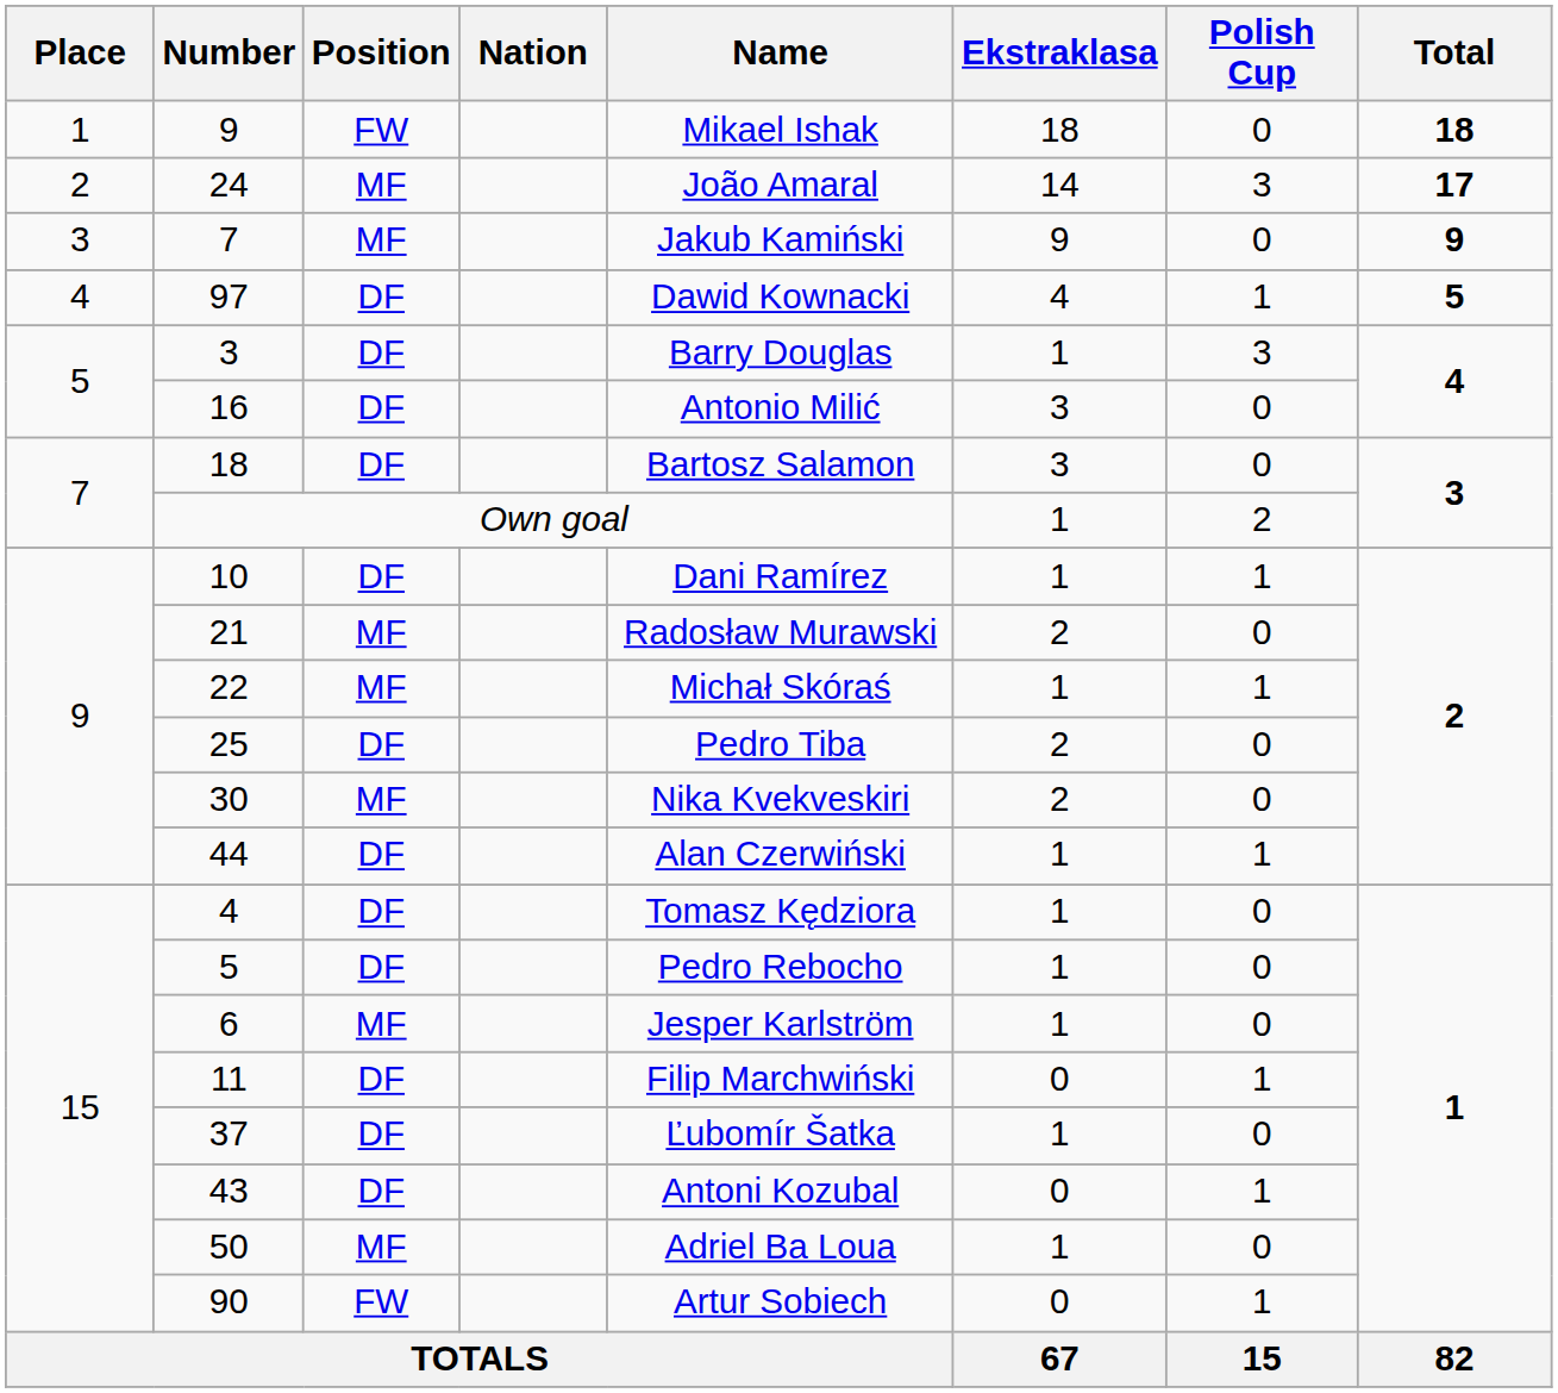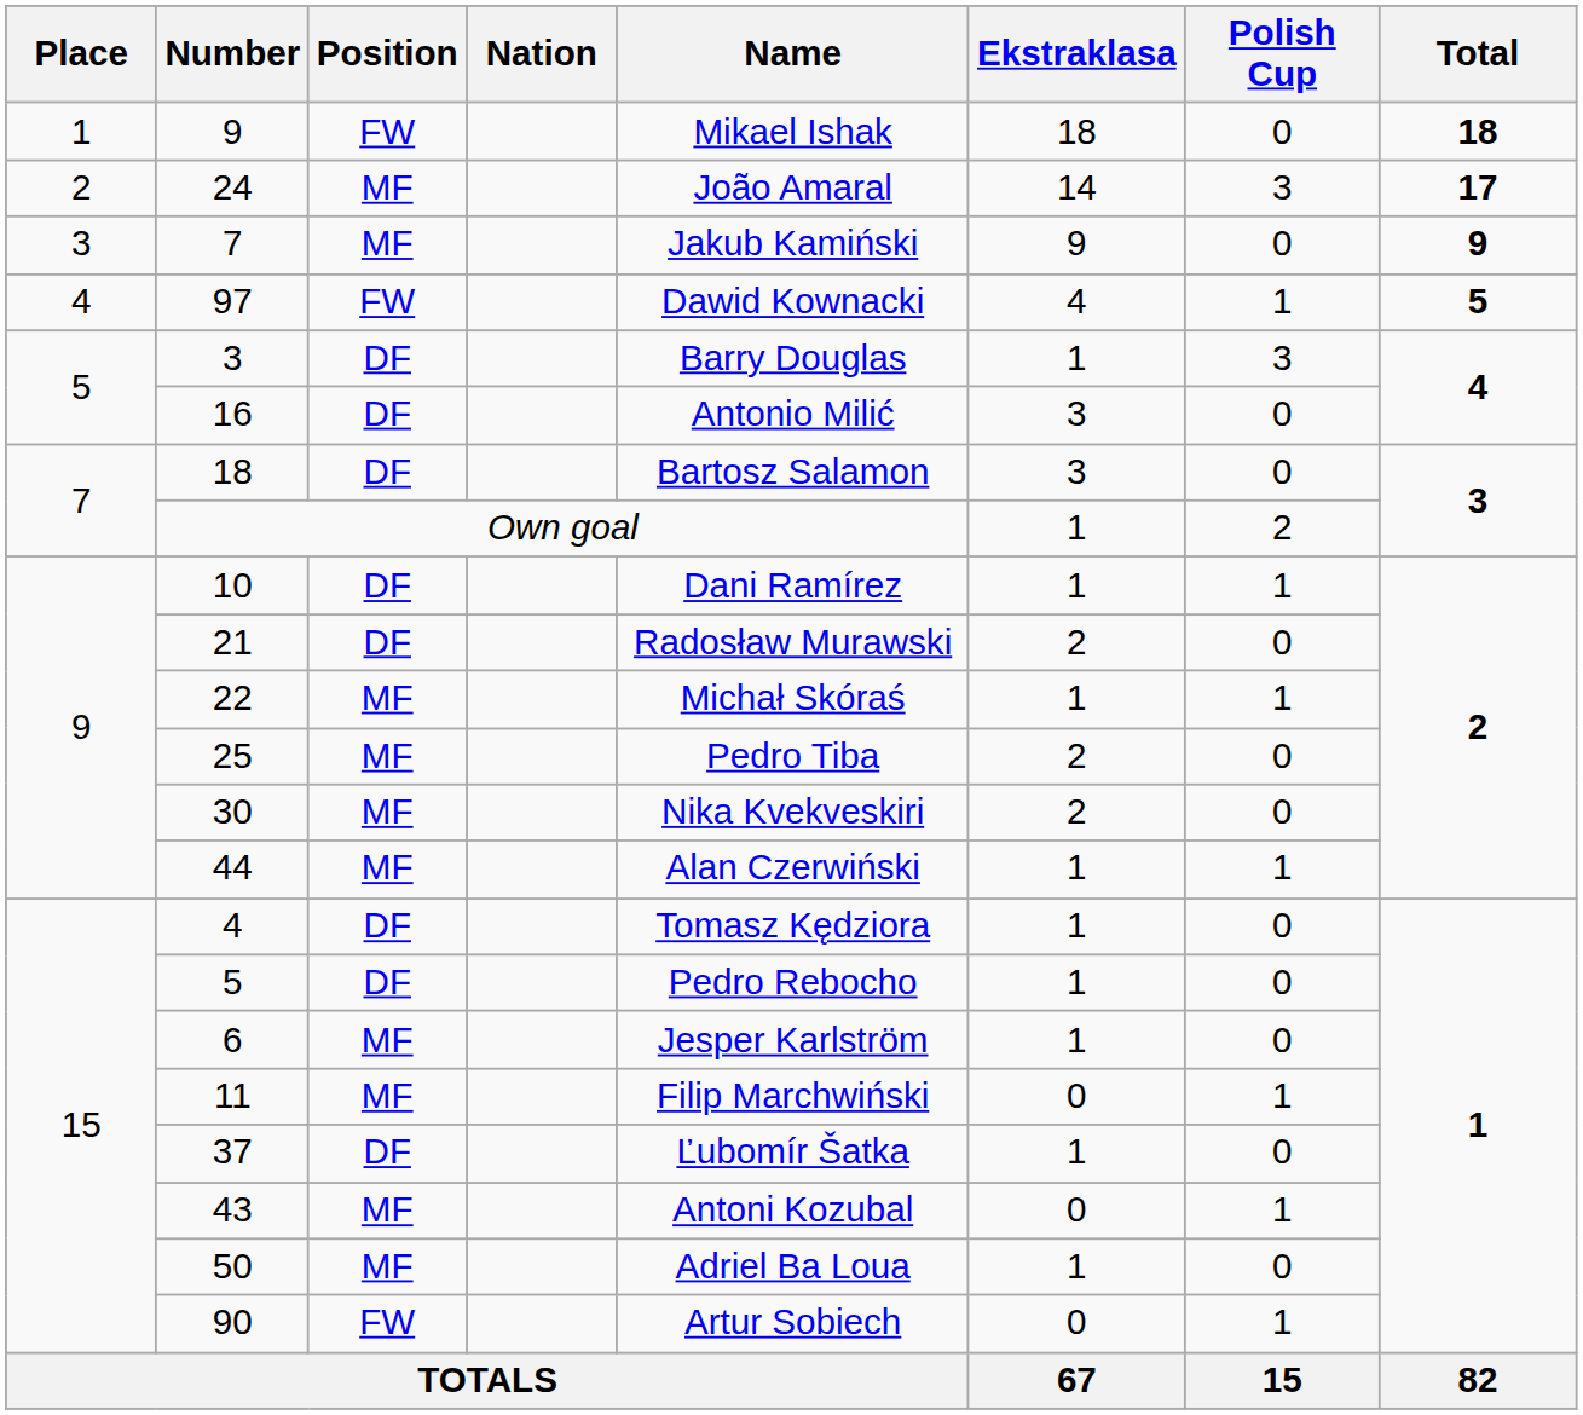97 | Position: DF -> FW
21 | Position: MF -> DF
25 | Position: DF -> MF
44 | Position: DF -> MF
11 | Position: DF -> MF
43 | Position: DF -> MF
